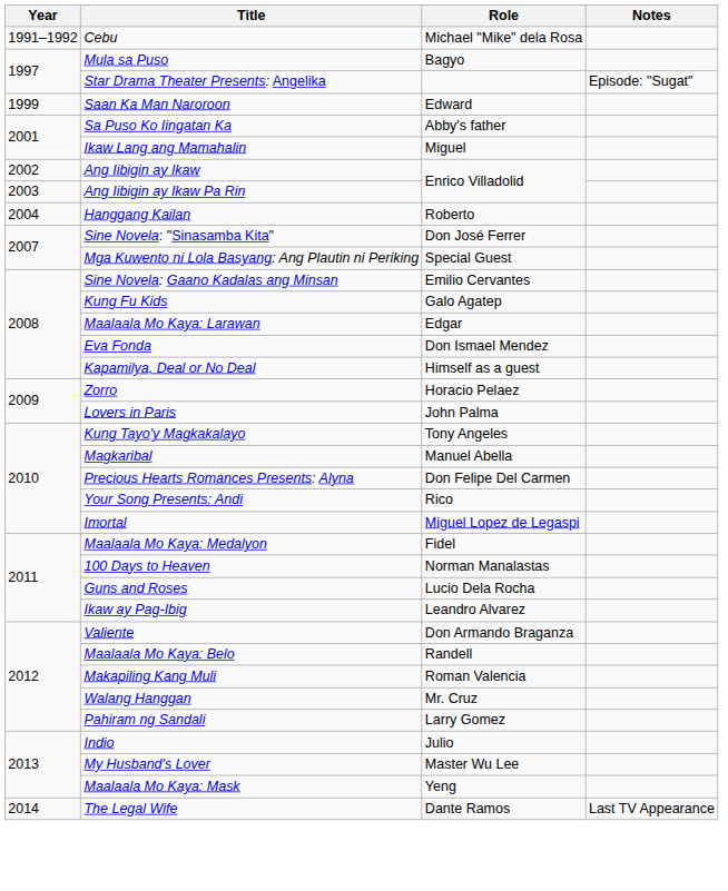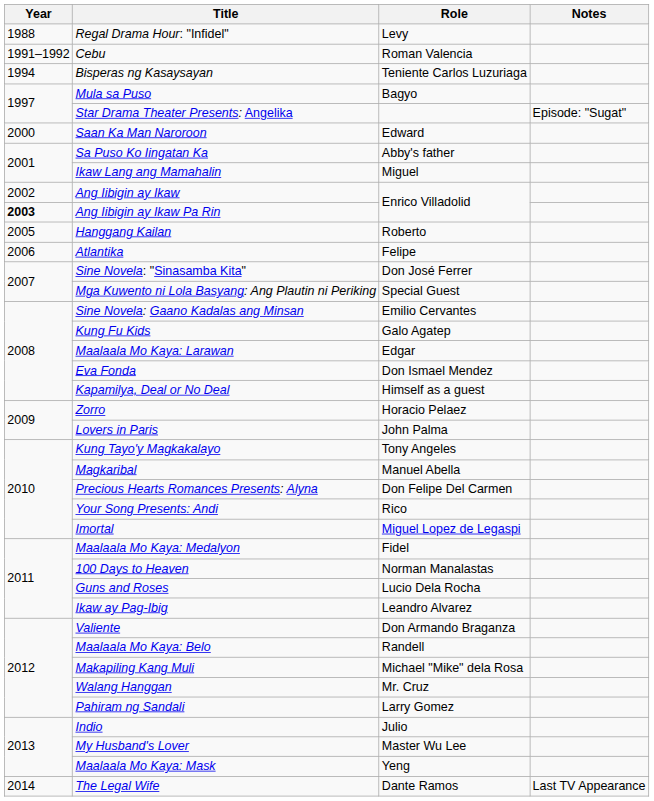+ row: 1988 | Regal Drama Hour: "Infidel" | Levy
Cebu | Role: Michael "Mike" dela Rosa -> Roman Valencia
+ row: 1994 | Bisperas ng Kasaysayan | Teniente Carlos Luzuriaga
Saan Ka Man Naroroon | Year: 1999 -> 2000
Ang Iibigin ay Ikaw Pa Rin | Year: normal -> bold
Hanggang Kailan | Year: 2004 -> 2005
+ row: 2006 | Atlantika | Felipe
Makapiling Kang Muli | Role: Roman Valencia -> Michael "Mike" dela Rosa
